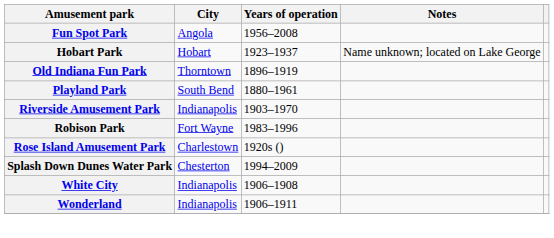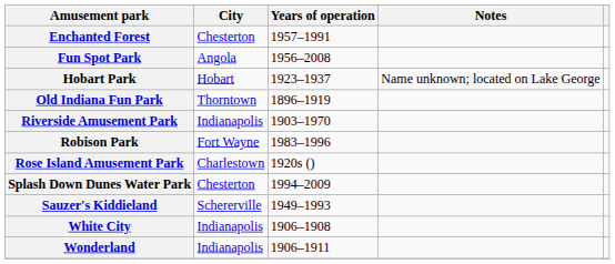+ row: Enchanted Forest | Chesterton | 1957–1991
- row: Playland Park | South Bend | 1880–1961
+ row: Sauzer's Kiddieland | Schererville | 1949–1993
